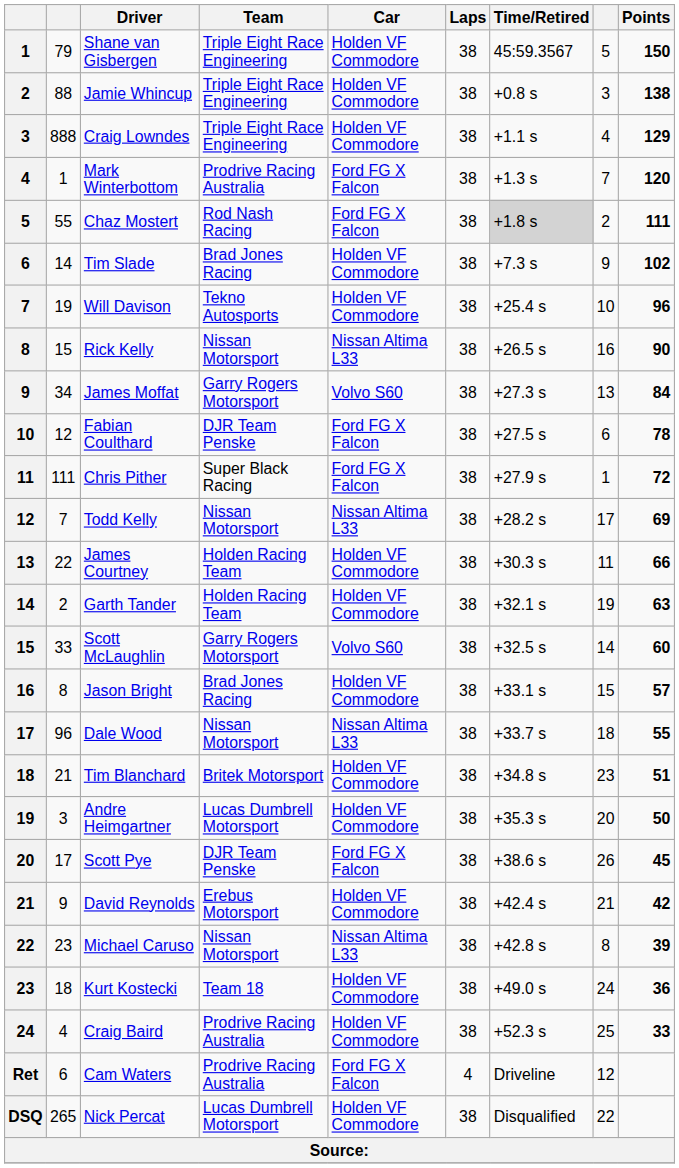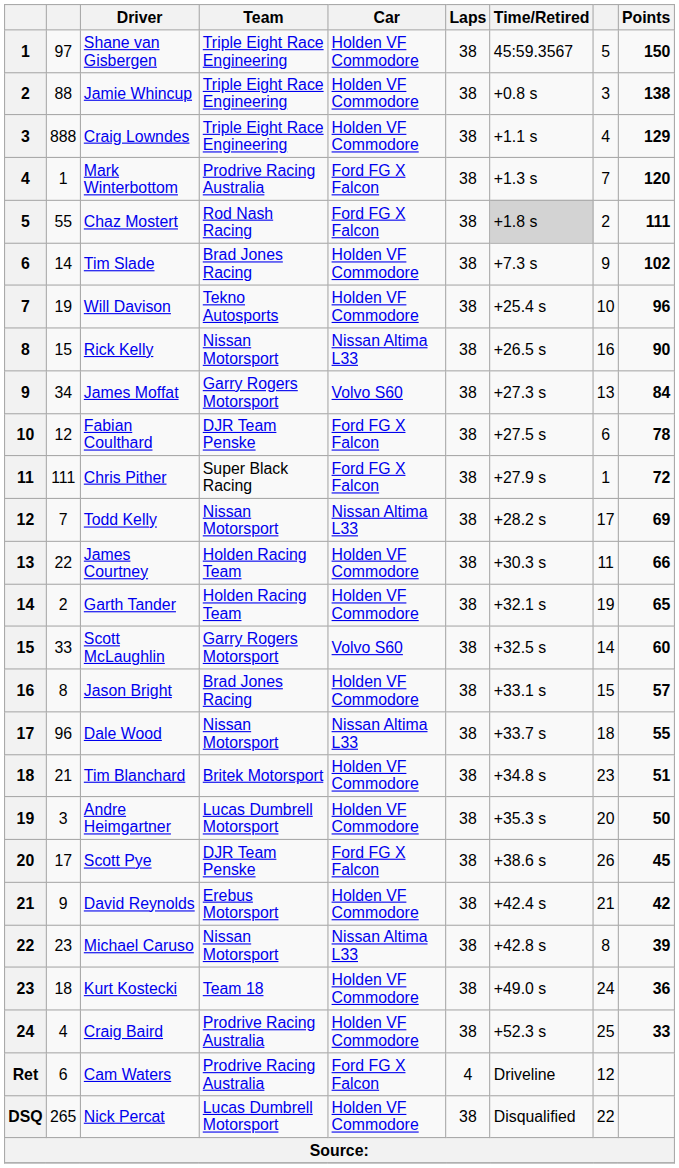Shane van Gisbergen | column 2: 79 -> 97
Garth Tander | Points: 63 -> 65
